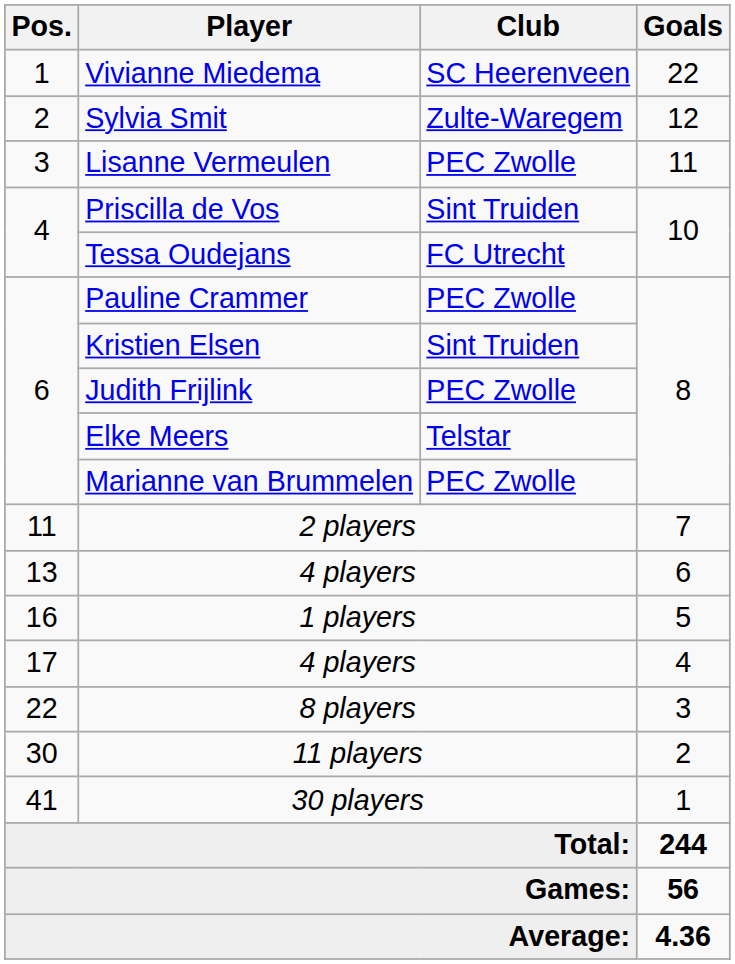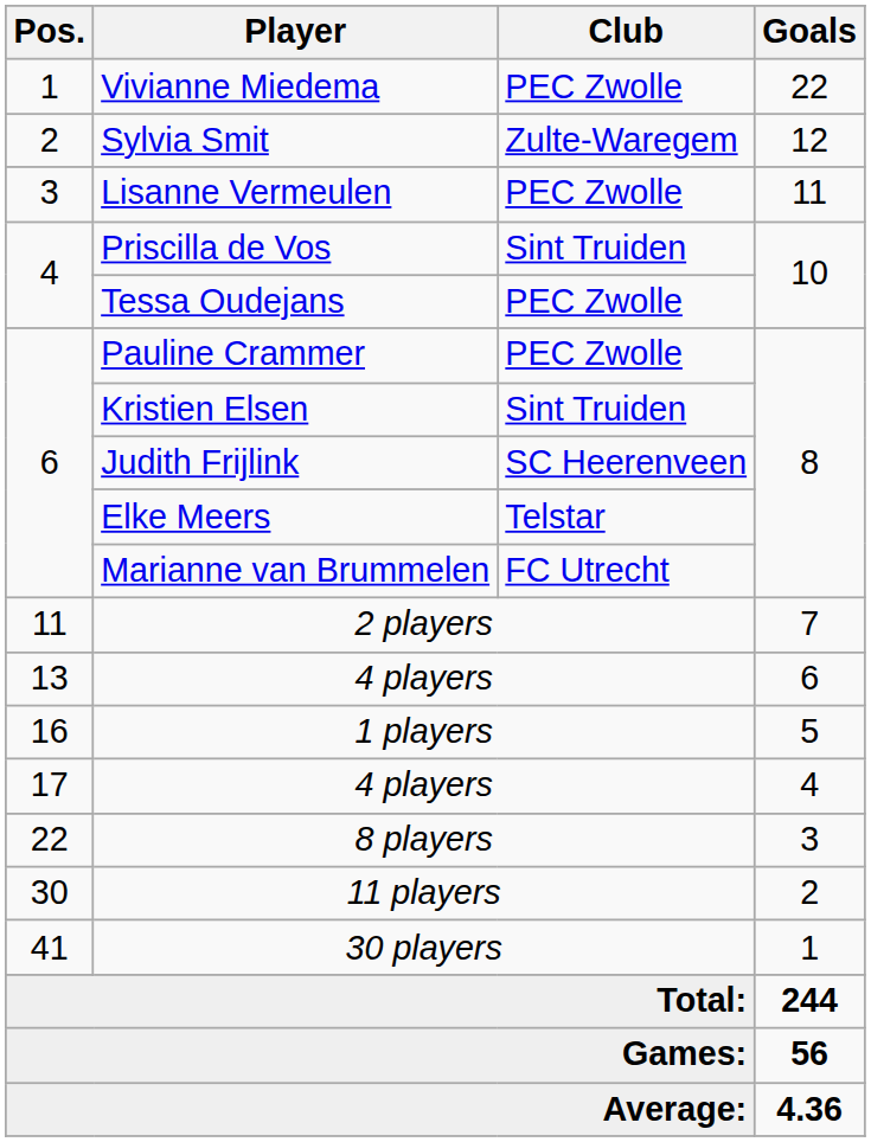Vivianne Miedema | Club: SC Heerenveen -> PEC Zwolle
Tessa Oudejans | Club: FC Utrecht -> PEC Zwolle
Judith Frijlink | Club: PEC Zwolle -> SC Heerenveen
Marianne van Brummelen | Club: PEC Zwolle -> FC Utrecht
